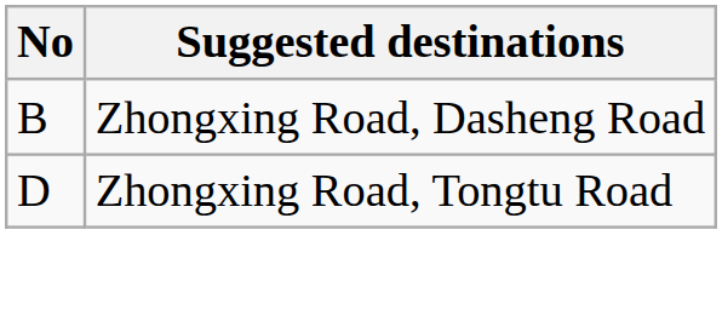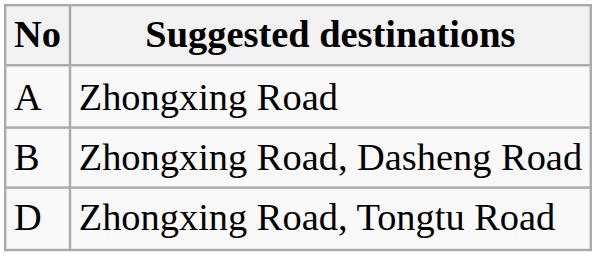+ row: A | Zhongxing Road
